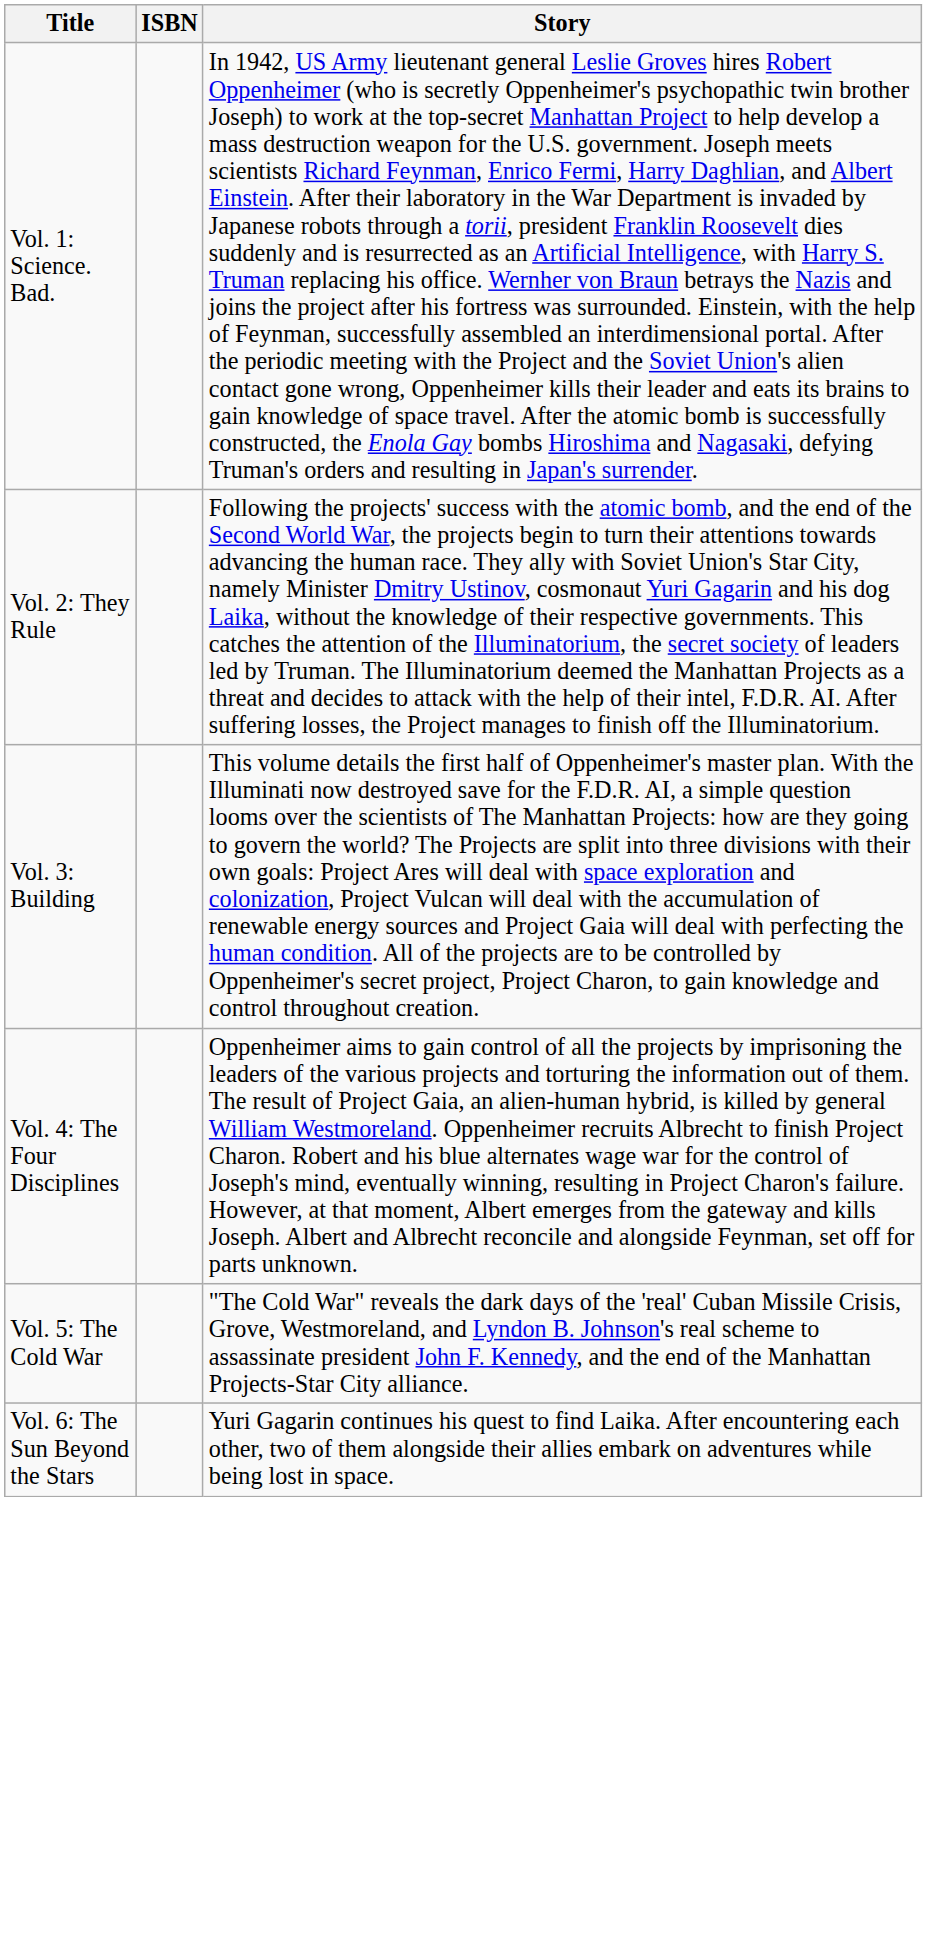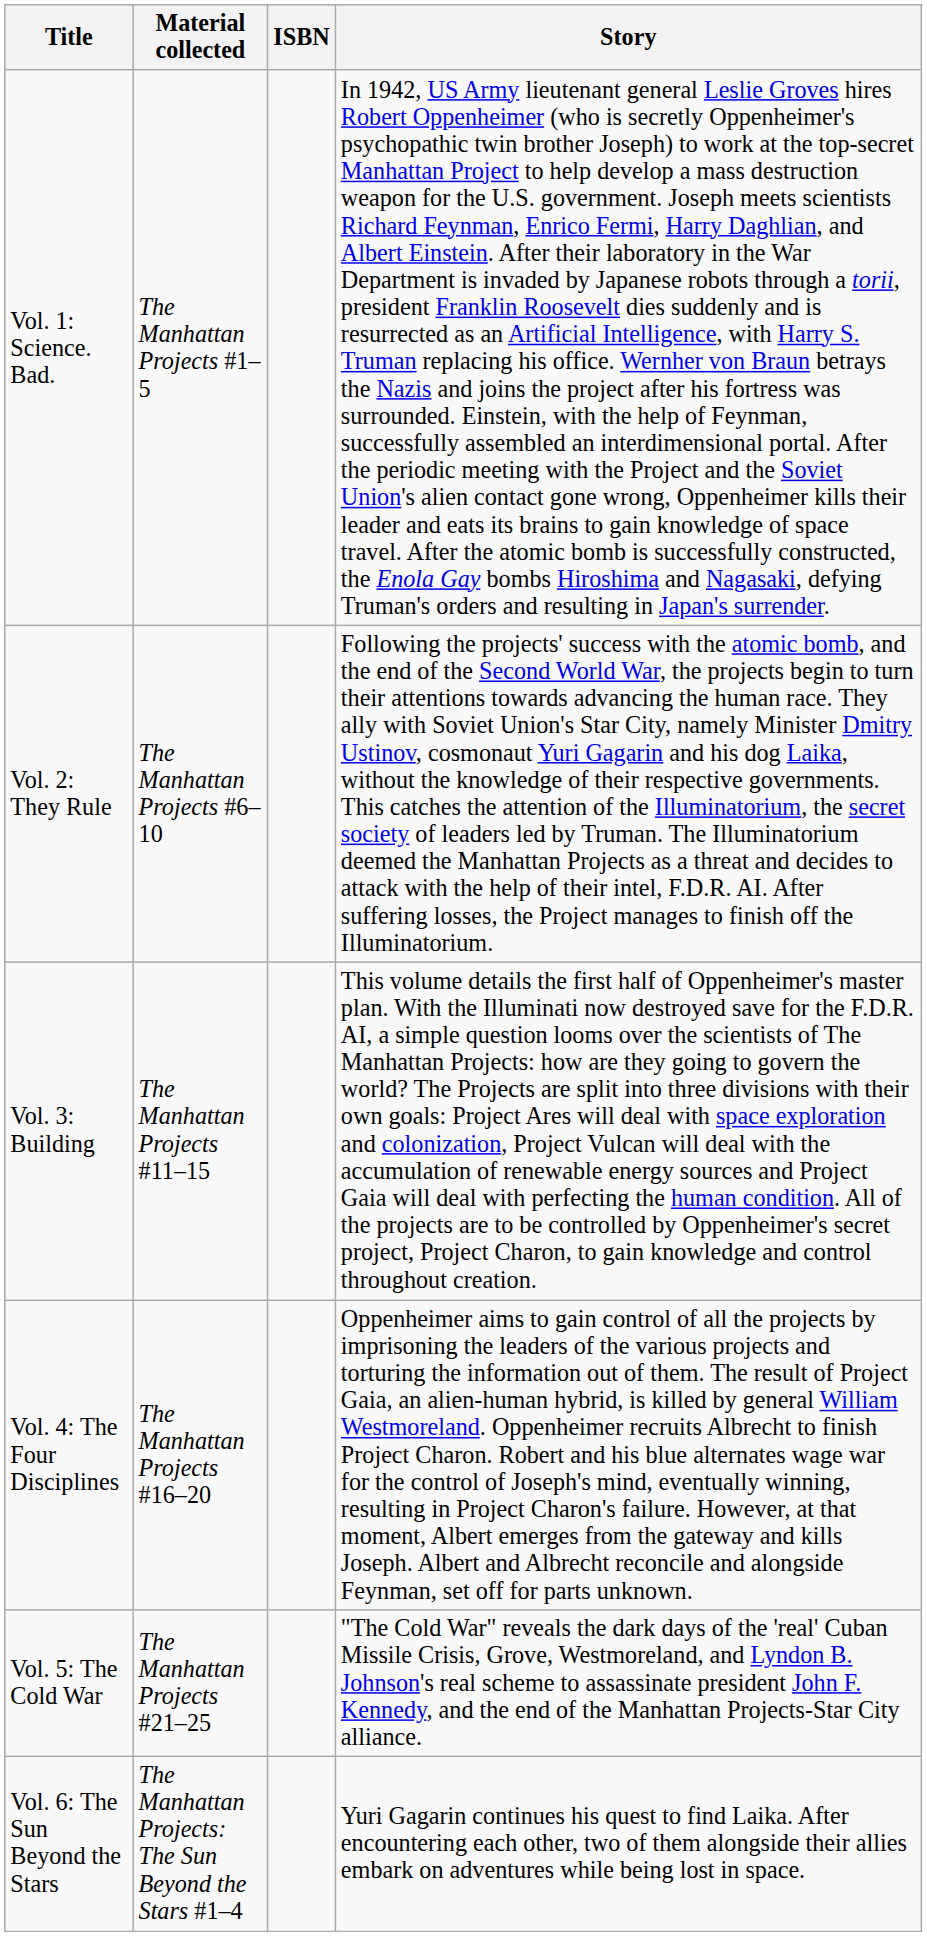+ column: Material collected | The Manhattan Projects #1–5 | The Manhattan Projects #6–10 | The Manhattan Projects #11–15 | The Manhattan Projects #16–20 | The Manhattan Projects #21–25 | The Manhattan Projects: The Sun Beyond the Stars #1–4
